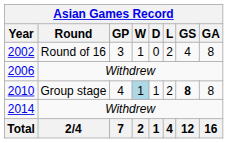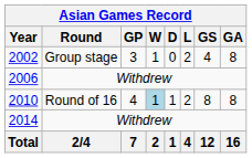2002 | Round: Round of 16 -> Group stage
2010 | Round: Group stage -> Round of 16
2010 | GS: bold -> normal
